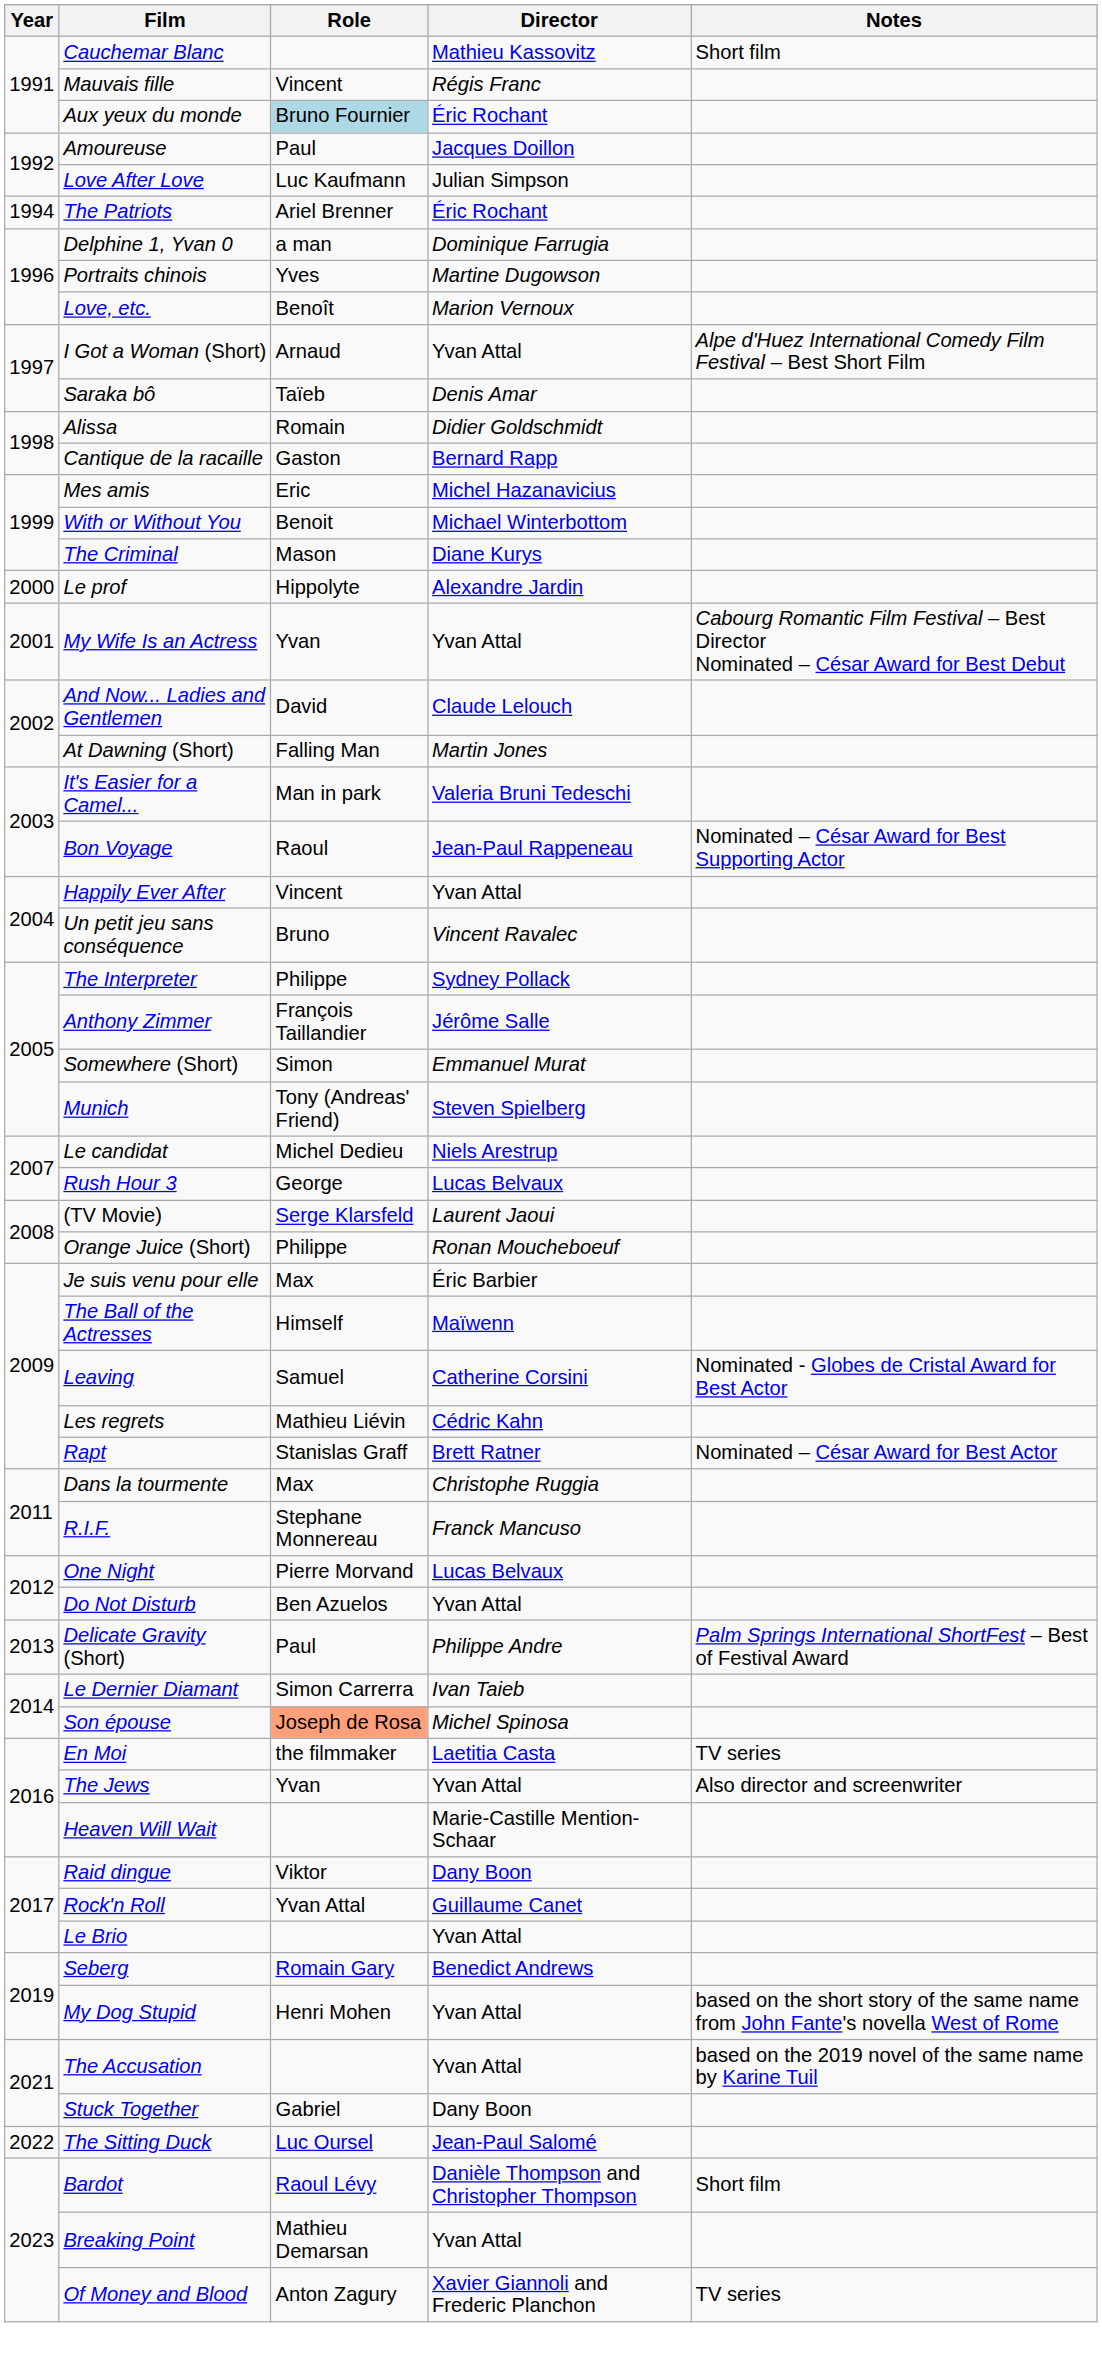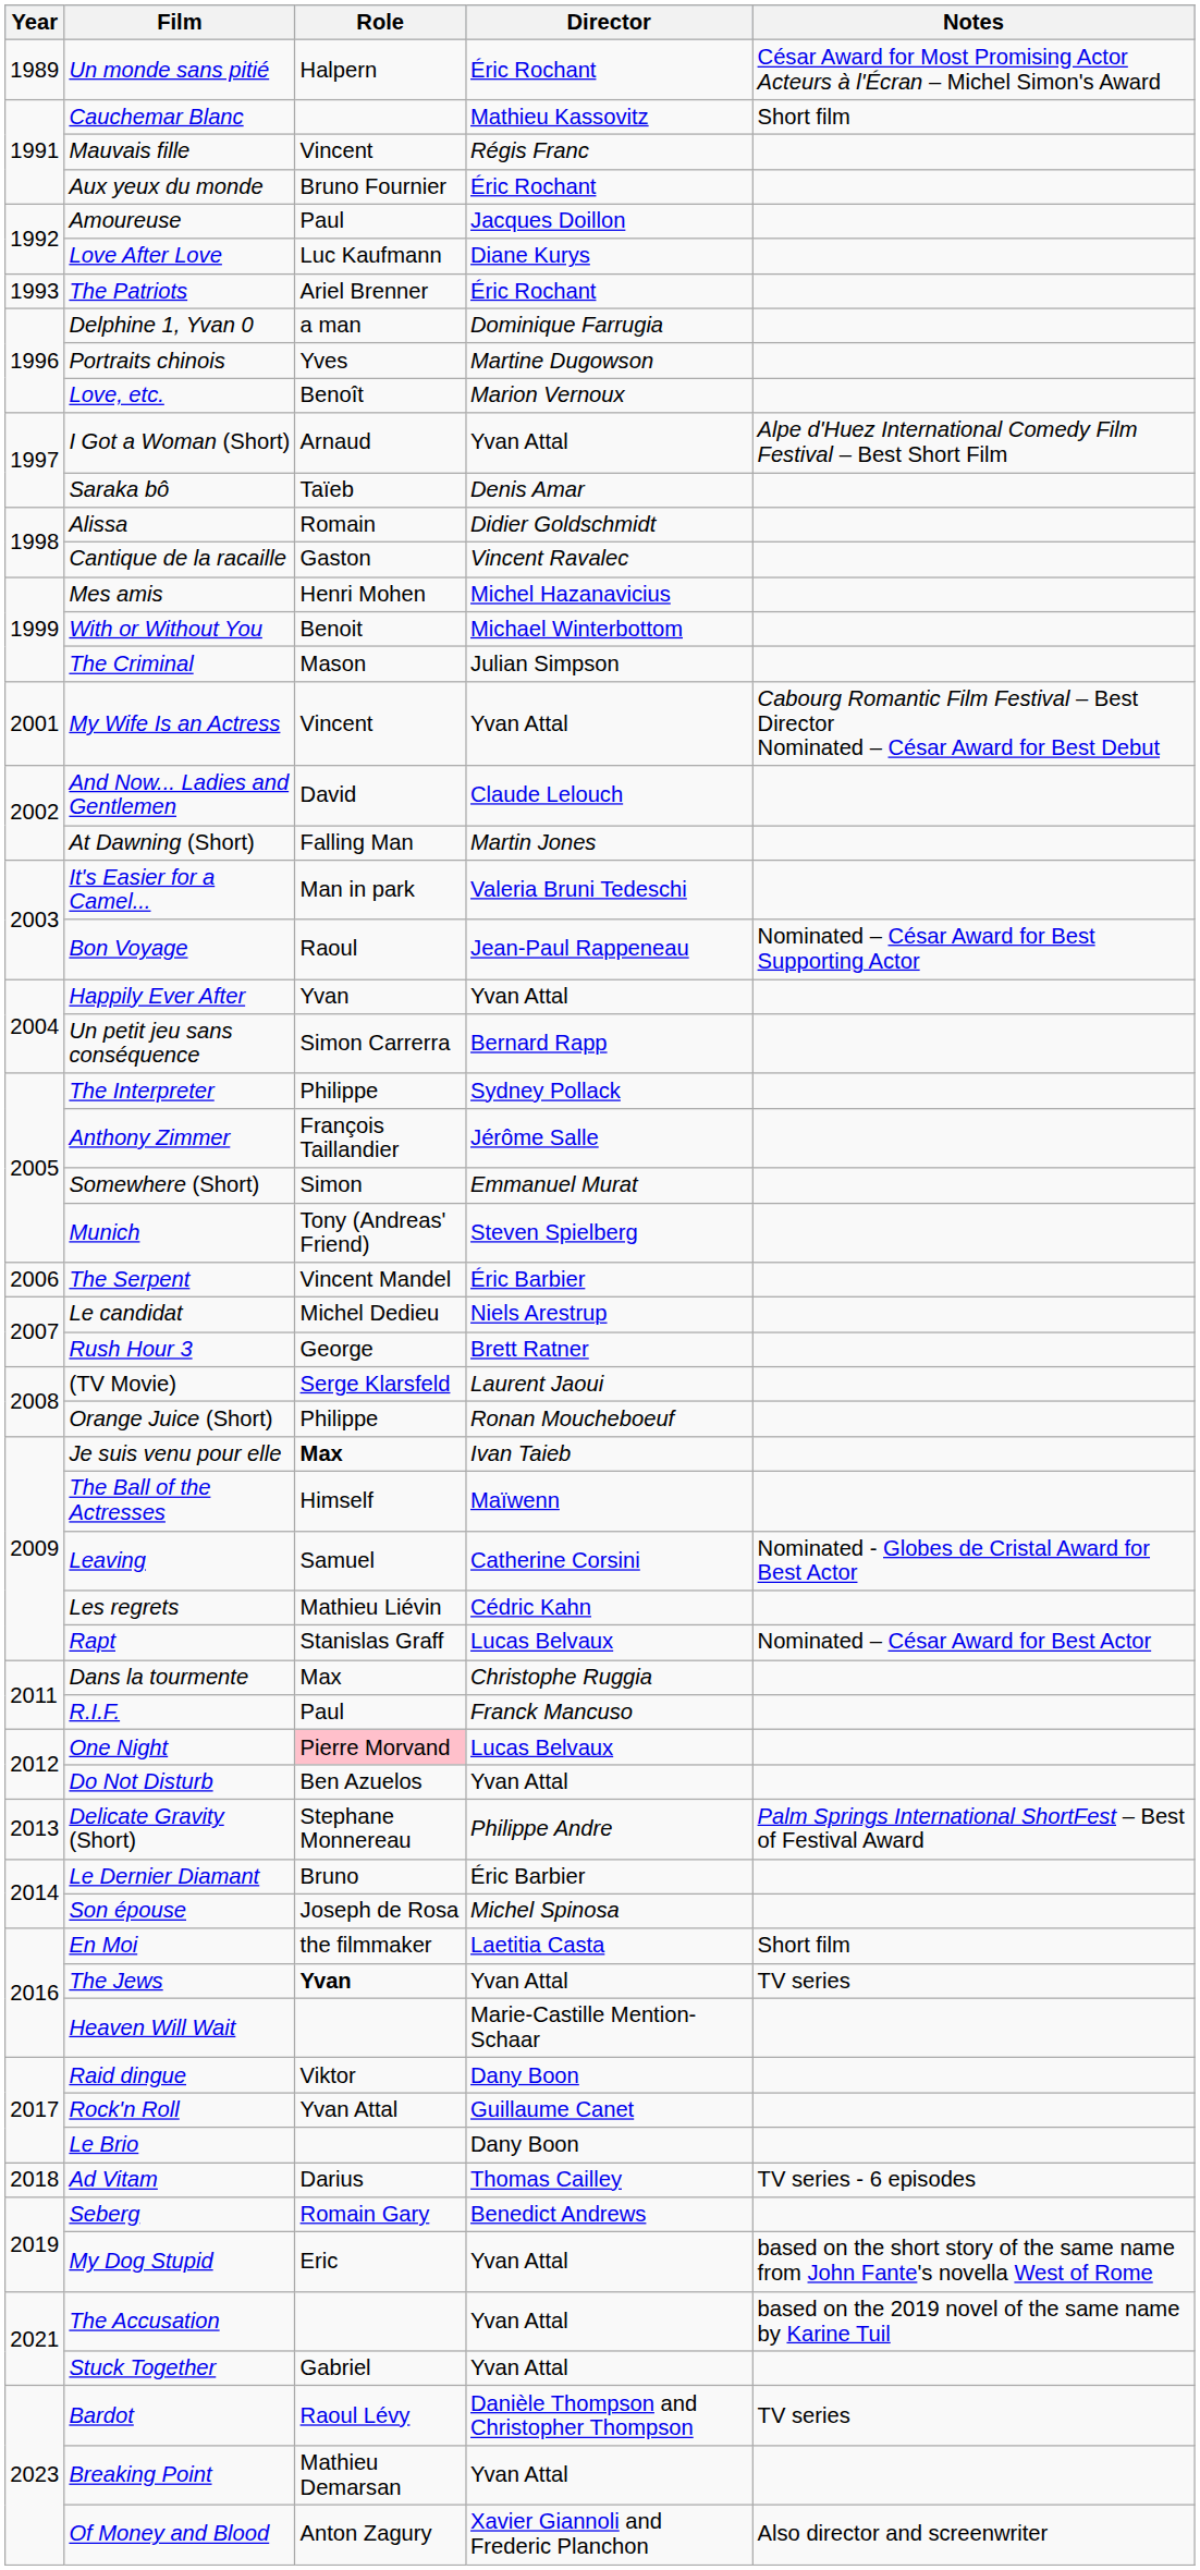+ row: 1989 | Un monde sans pitié | Halpern | Éric Rochant | César Award for Most Promising Actor Acteurs à l'Écran – Michel Simon's Award
Aux yeux du monde | Role: lightblue background -> no background
Love After Love | Director: Julian Simpson -> Diane Kurys
The Patriots | Year: 1994 -> 1993
Cantique de la racaille | Director: Bernard Rapp -> Vincent Ravalec
Mes amis | Role: Eric -> Henri Mohen
The Criminal | Director: Diane Kurys -> Julian Simpson
- row: 2000 | Le prof | Hippolyte | Alexandre Jardin
My Wife Is an Actress | Role: Yvan -> Vincent
Happily Ever After | Role: Vincent -> Yvan
Un petit jeu sans conséquence | Role: Bruno -> Simon Carrerra
Un petit jeu sans conséquence | Director: Vincent Ravalec -> Bernard Rapp
+ row: 2006 | The Serpent | Vincent Mandel | Éric Barbier
Rush Hour 3 | Director: Lucas Belvaux -> Brett Ratner
Je suis venu pour elle | Role: normal -> bold
Je suis venu pour elle | Director: Éric Barbier -> Ivan Taieb
Rapt | Director: Brett Ratner -> Lucas Belvaux
R.I.F. | Role: Stephane Monnereau -> Paul
One Night | Role: no background -> pink background
Delicate Gravity (Short) | Role: Paul -> Stephane Monnereau
Le Dernier Diamant | Role: Simon Carrerra -> Bruno
Le Dernier Diamant | Director: Ivan Taieb -> Éric Barbier
Son épouse | Role: lightsalmon background -> no background
En Moi | Notes: TV series -> Short film
The Jews | Role: normal -> bold
The Jews | Notes: Also director and screenwriter -> TV series
Le Brio | Director: Yvan Attal -> Dany Boon
+ row: 2018 | Ad Vitam | Darius | Thomas Cailley | TV series - 6 episodes
My Dog Stupid | Role: Henri Mohen -> Eric
Stuck Together | Director: Dany Boon -> Yvan Attal
- row: 2022 | The Sitting Duck | Luc Oursel | Jean-Paul Salomé
Bardot | Notes: Short film -> TV series
Of Money and Blood | Notes: TV series -> Also director and screenwriter
